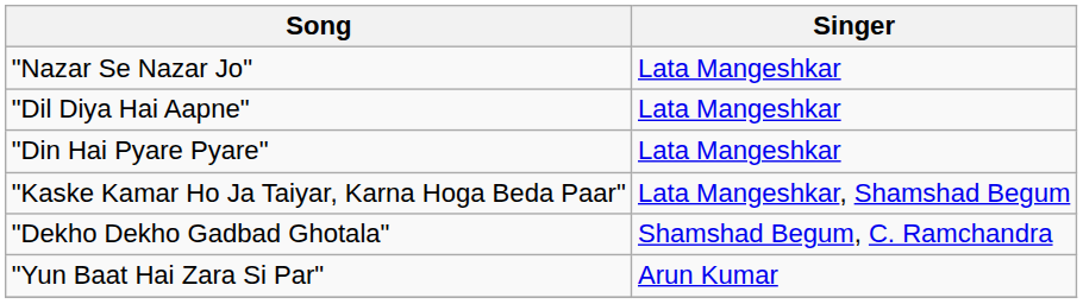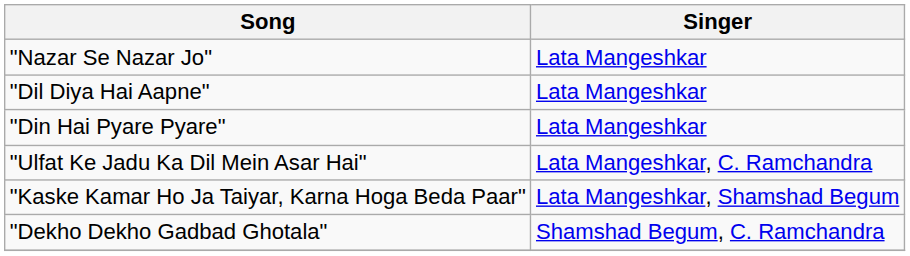+ row: "Ulfat Ke Jadu Ka Dil Mein Asar Hai" | Lata Mangeshkar, C. Ramchandra
- row: "Yun Baat Hai Zara Si Par" | Arun Kumar
